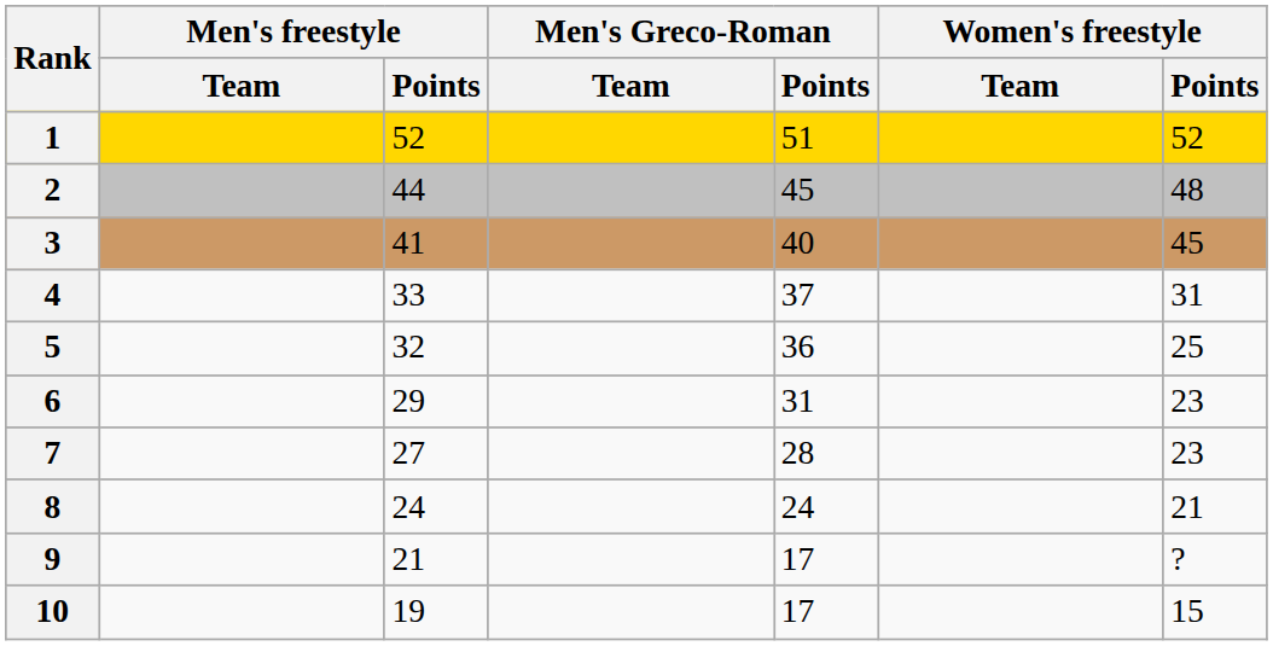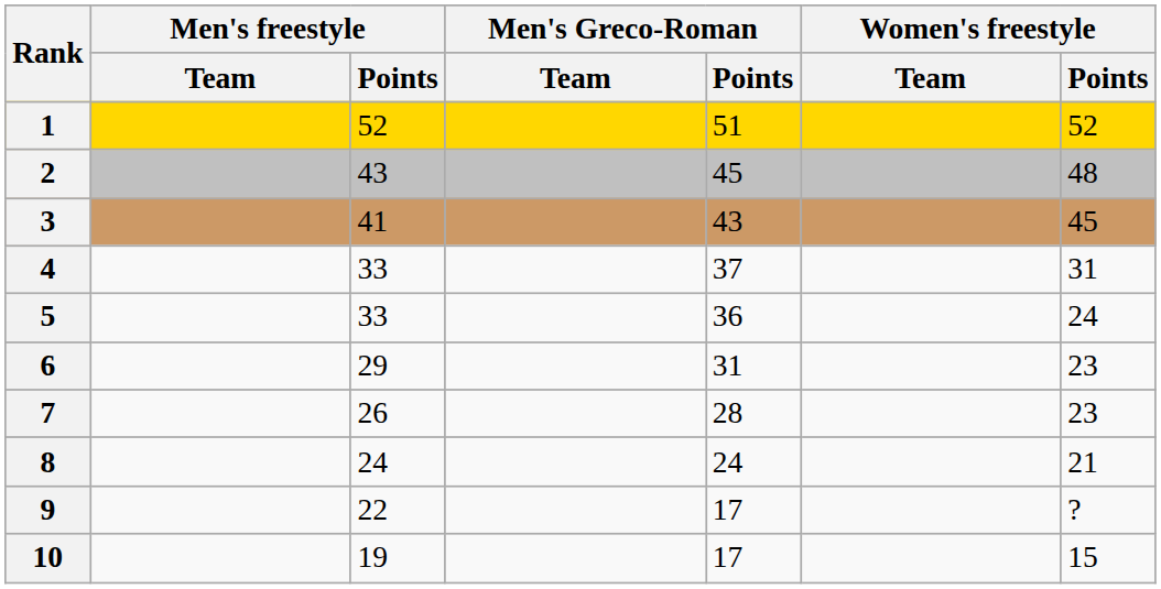2 | Men's freestyle / Points: 44 -> 43
3 | Men's Greco-Roman / Points: 40 -> 43
5 | Men's freestyle / Points: 32 -> 33
5 | Women's freestyle / Points: 25 -> 24
7 | Men's freestyle / Points: 27 -> 26
9 | Men's freestyle / Points: 21 -> 22
